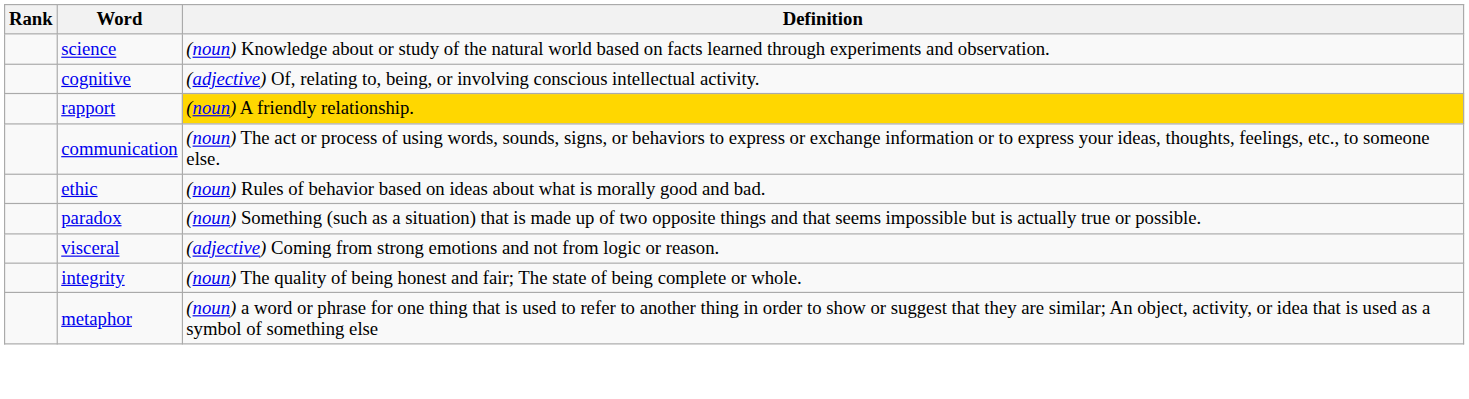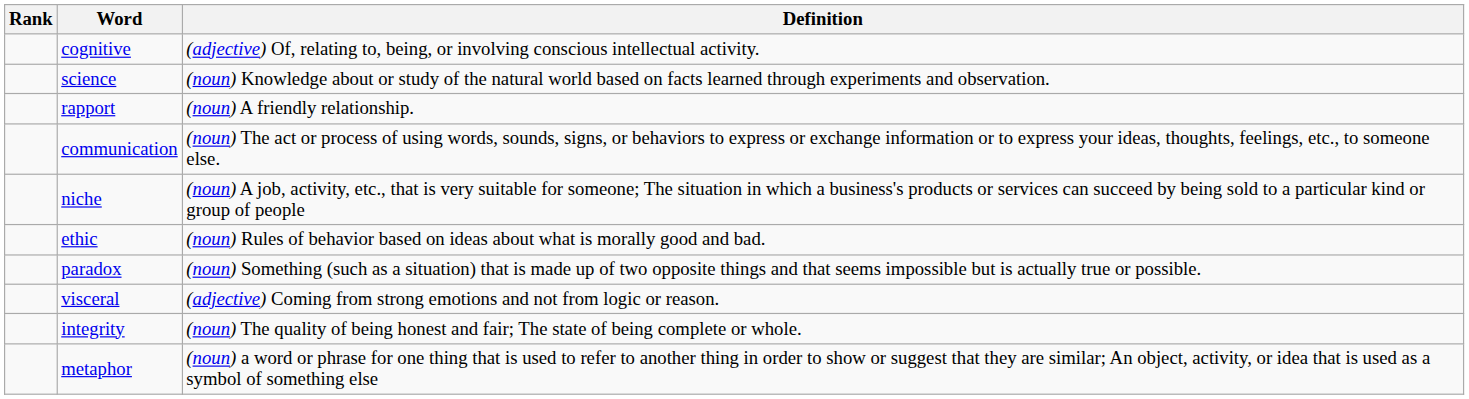rows swapped: science <-> cognitive
rapport | Definition: gold background -> no background
+ row: niche | (noun) A job, activity, etc., that is very suitable for someone; The situation in which a business's products or services can succeed by being sold to a particular kind or group of people
